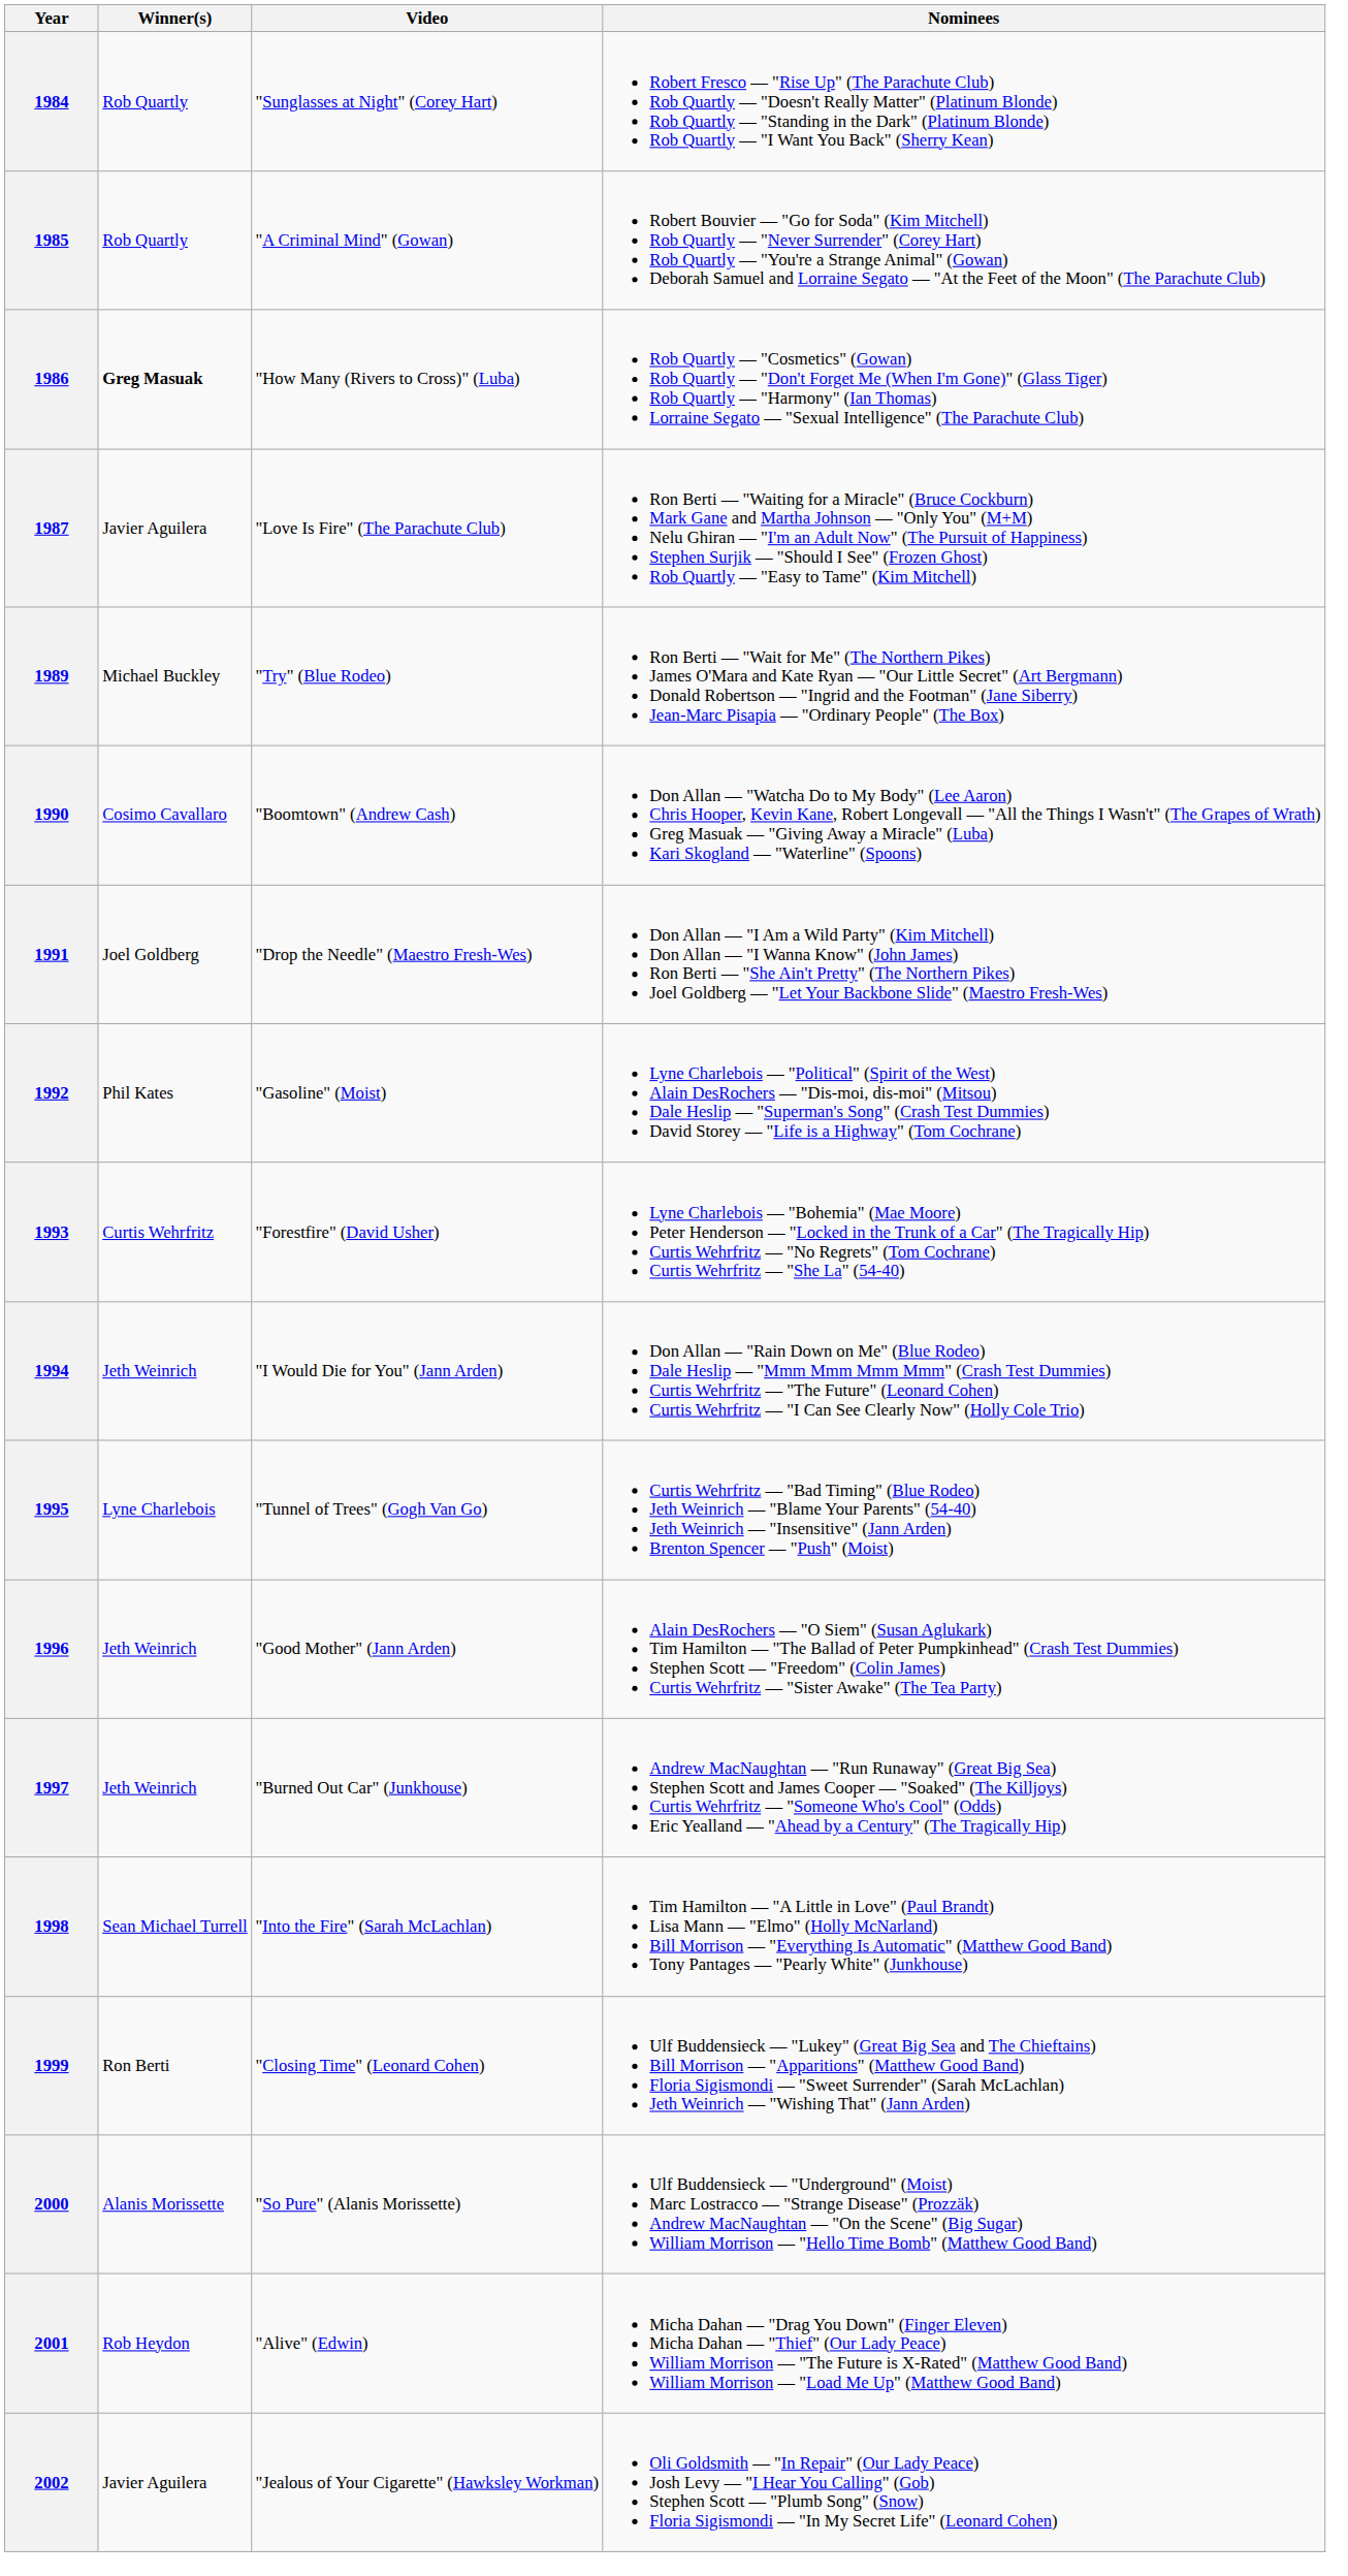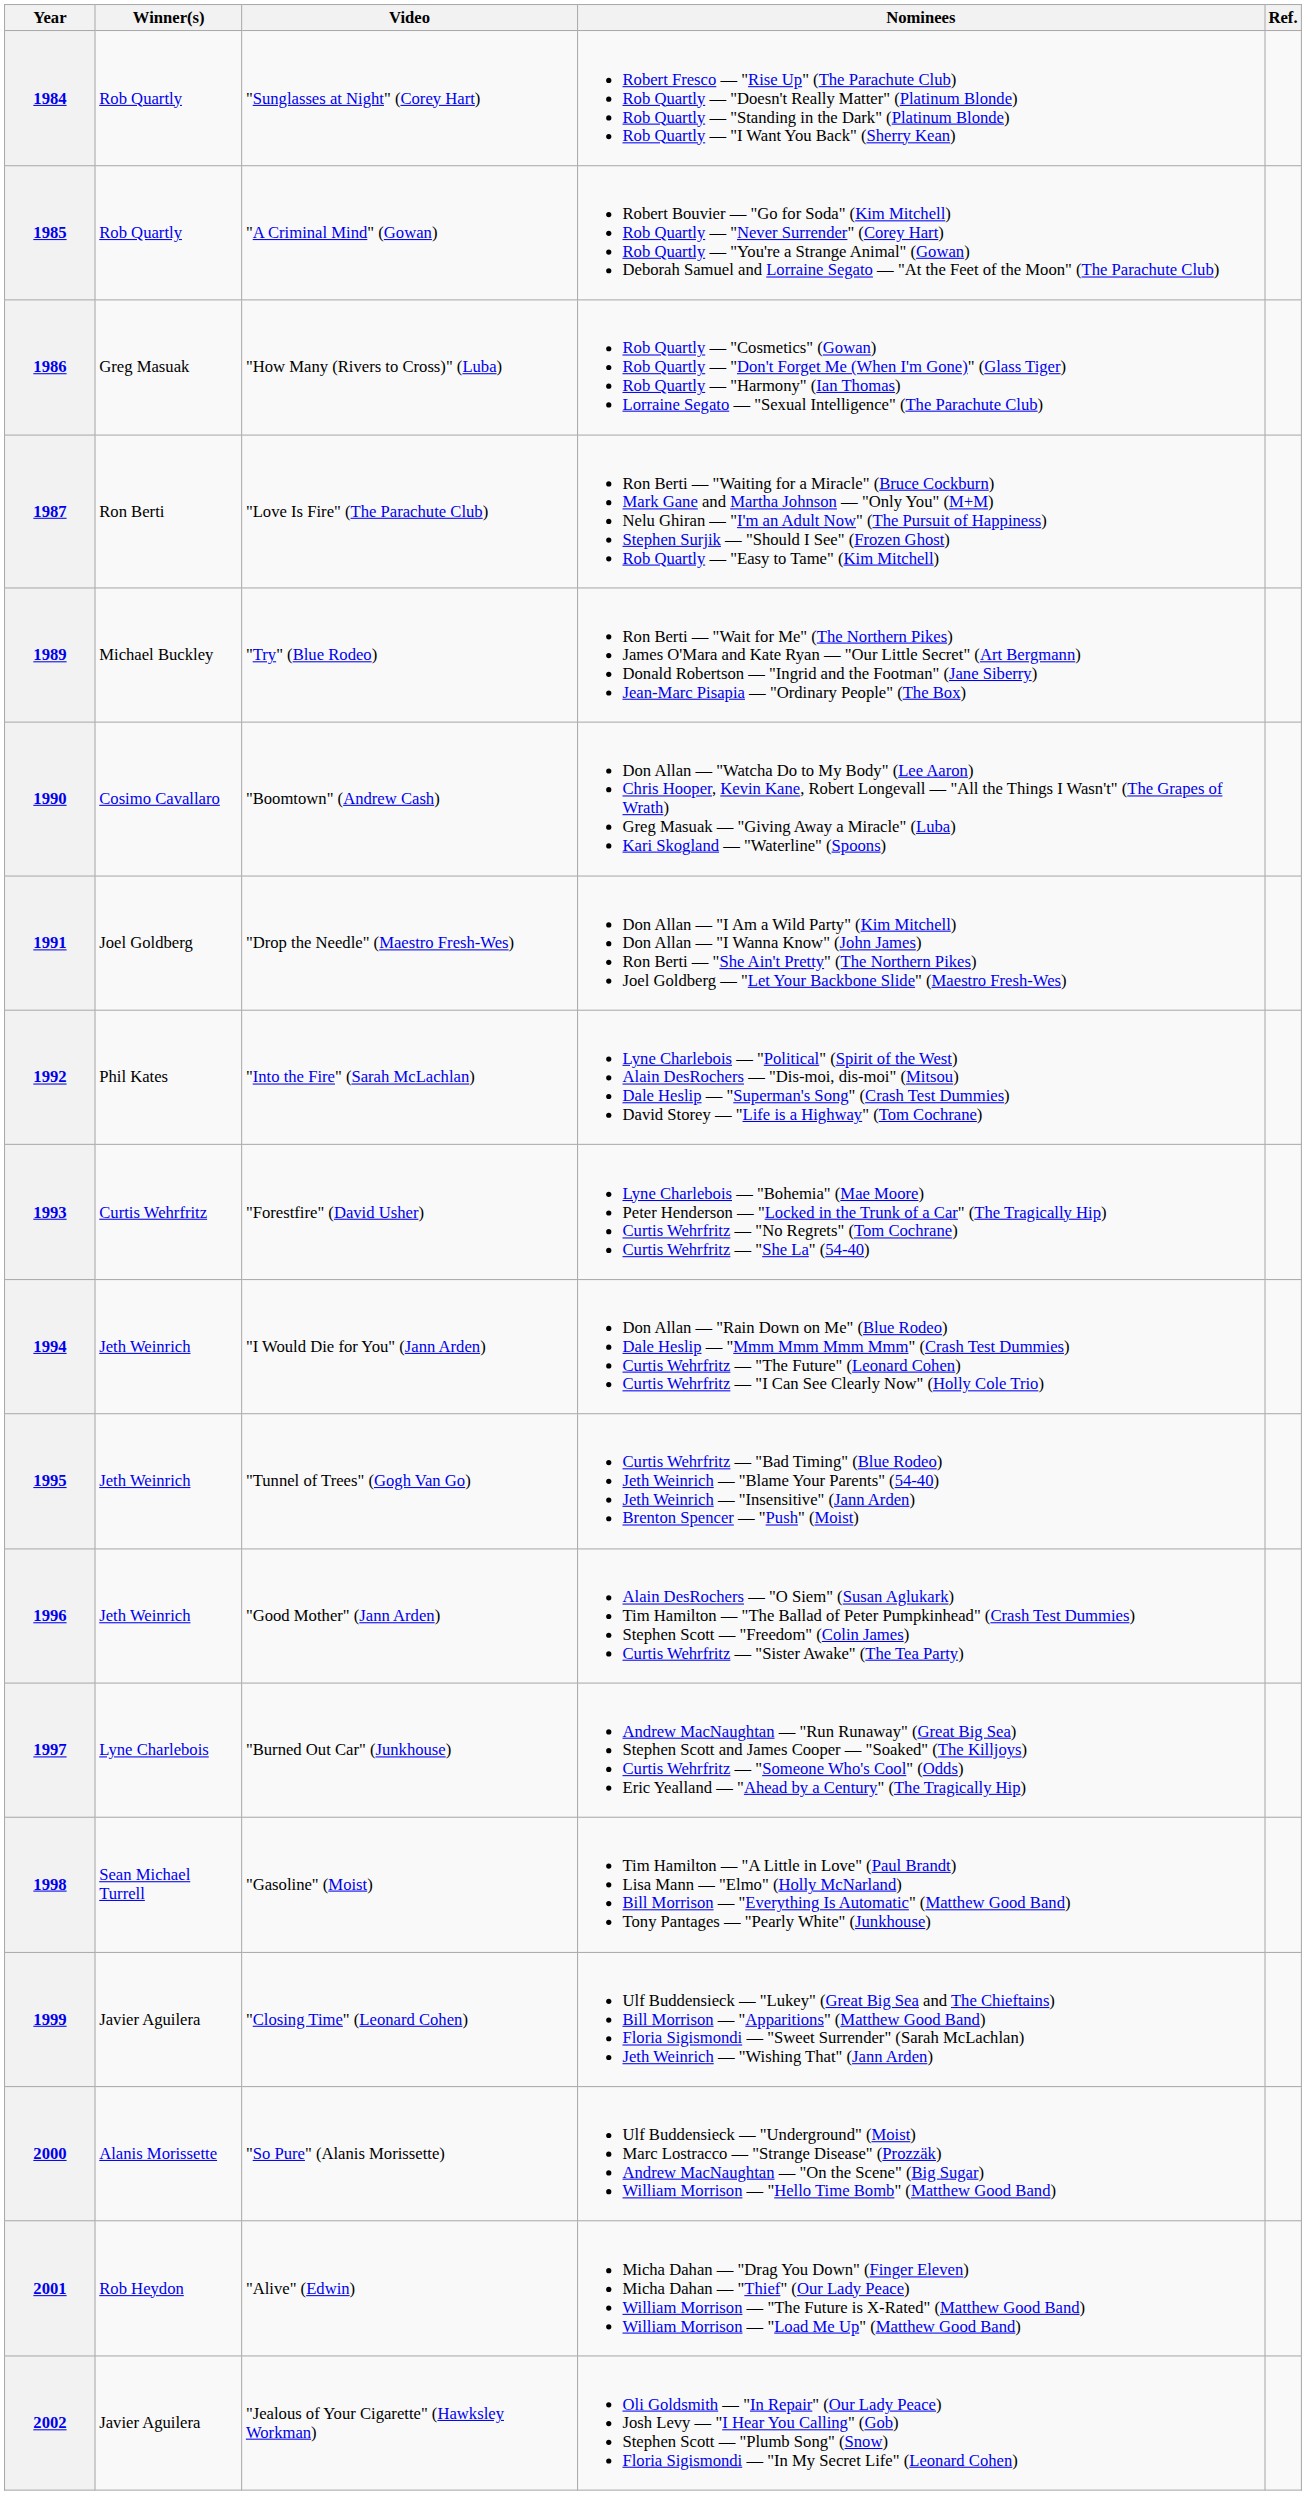+ column: Ref.
1986 | Winner(s): bold -> normal
1987 | Winner(s): Javier Aguilera -> Ron Berti
1992 | Video: "Gasoline" (Moist) -> "Into the Fire" (Sarah McLachlan)
1995 | Winner(s): Lyne Charlebois -> Jeth Weinrich
1997 | Winner(s): Jeth Weinrich -> Lyne Charlebois
1998 | Video: "Into the Fire" (Sarah McLachlan) -> "Gasoline" (Moist)
1999 | Winner(s): Ron Berti -> Javier Aguilera
